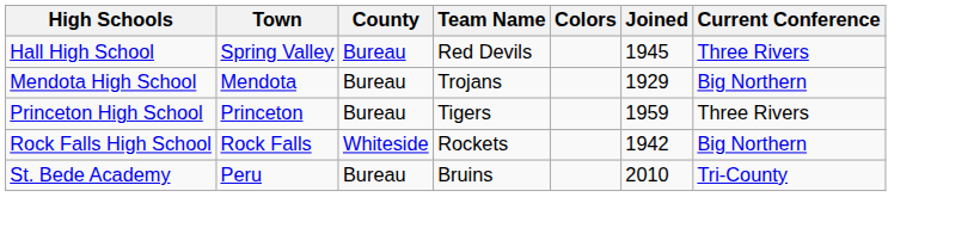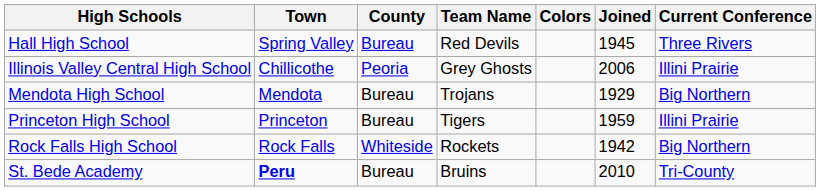+ row: Illinois Valley Central High School | Chillicothe | Peoria | Grey Ghosts | 2006 | Illini Prairie
Princeton High School | Current Conference: Three Rivers -> Illini Prairie
St. Bede Academy | Town: normal -> bold
